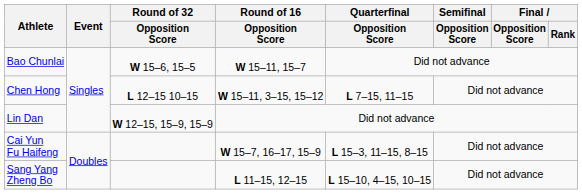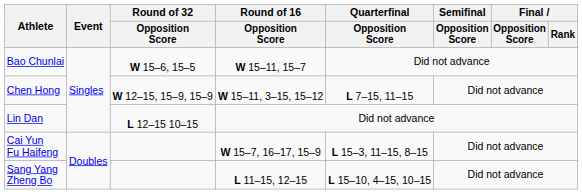Chen Hong | Round of 32 / Opposition Score: L 12–15 10–15 -> W 12–15, 15–9, 15–9
Lin Dan | Round of 32 / Opposition Score: W 12–15, 15–9, 15–9 -> L 12–15 10–15
